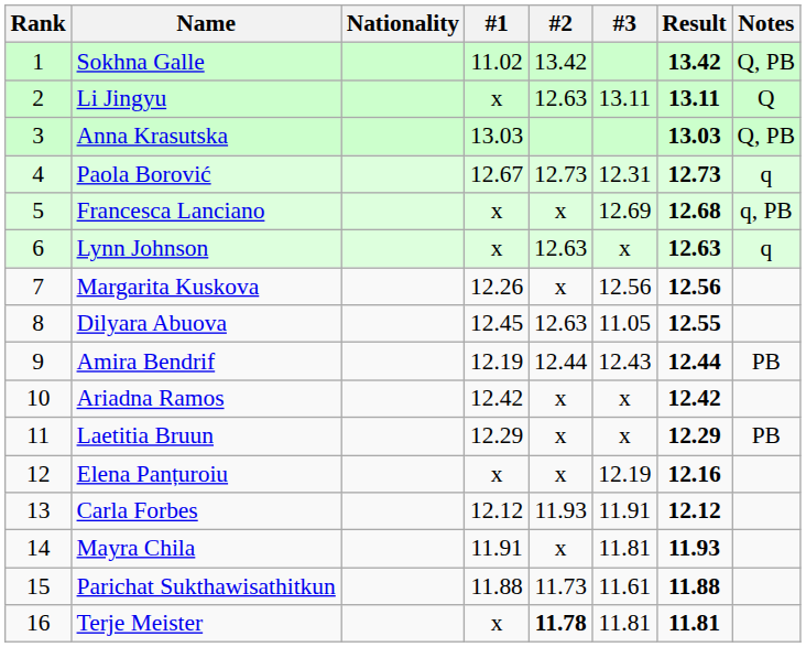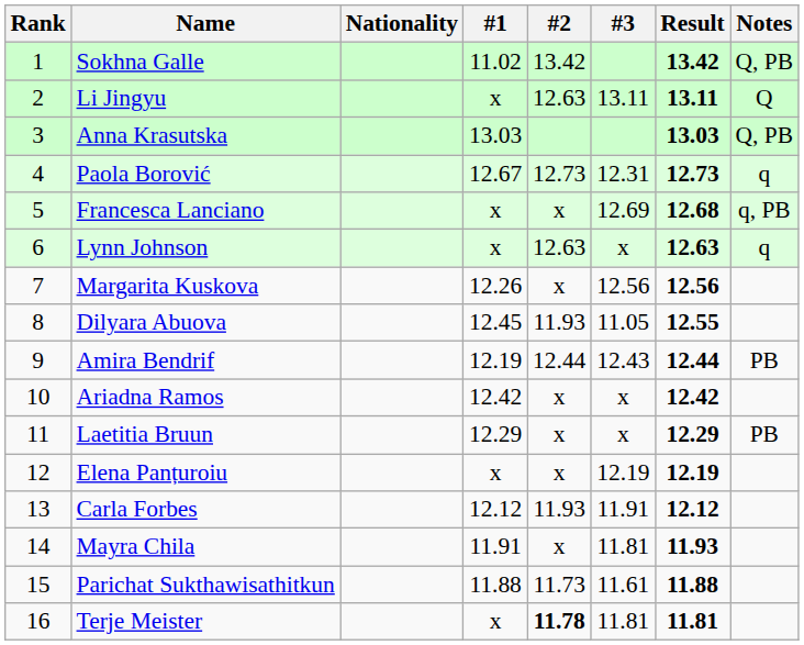Dilyara Abuova | #2: 12.63 -> 11.93
Elena Panțuroiu | Result: 12.16 -> 12.19
